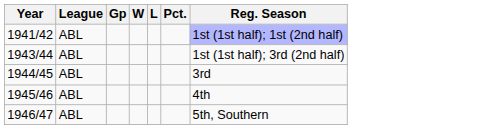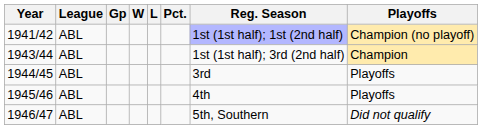+ column: Playoffs | Champion (no playoff) | Champion | Playoffs | Playoffs | Did not qualify
